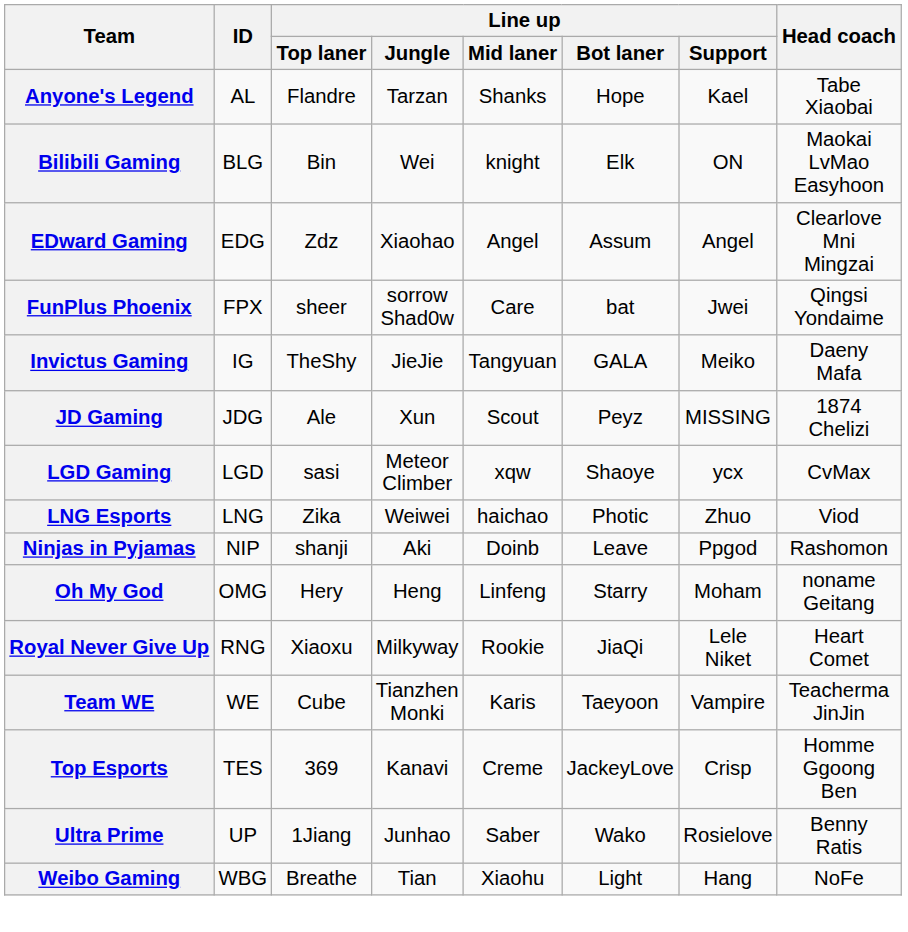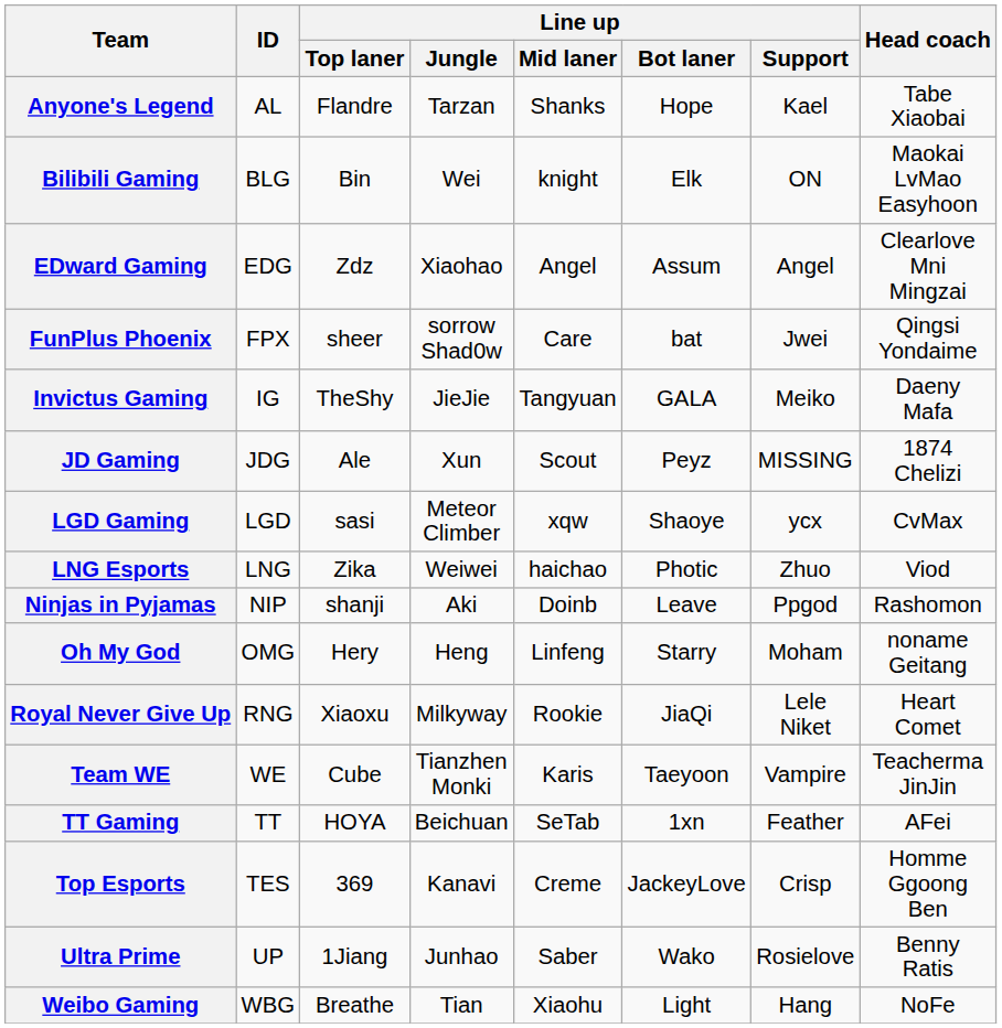+ row: TT Gaming | TT | HOYA | Beichuan | SeTab | 1xn | Feather | AFei
